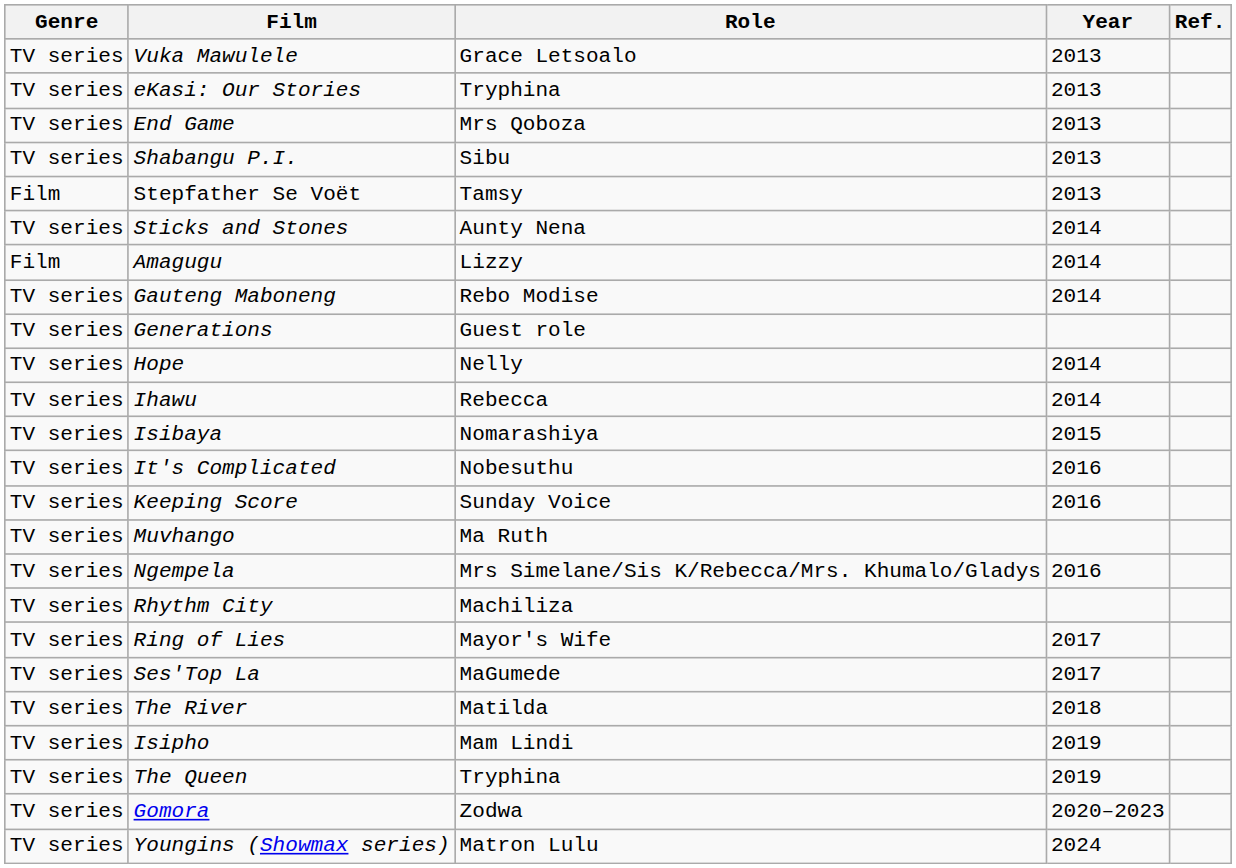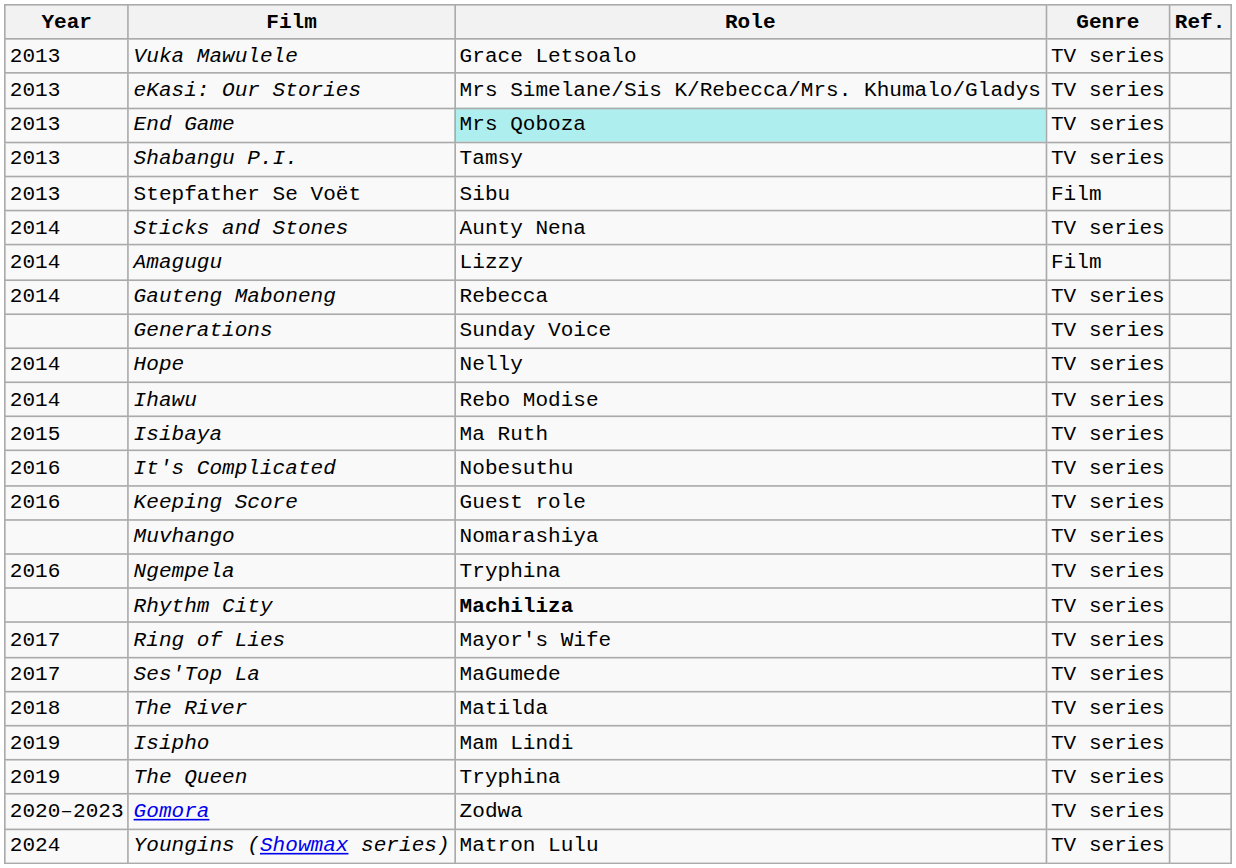columns swapped: Year <-> Genre
eKasi: Our Stories | Role: Tryphina -> Mrs Simelane/Sis K/Rebecca/Mrs. Khumalo/Gladys
End Game | Role: no background -> paleturquoise background
Shabangu P.I. | Role: Sibu -> Tamsy
Stepfather Se Voët | Role: Tamsy -> Sibu
Gauteng Maboneng | Role: Rebo Modise -> Rebecca
Generations | Role: Guest role -> Sunday Voice
Ihawu | Role: Rebecca -> Rebo Modise
Isibaya | Role: Nomarashiya -> Ma Ruth
Keeping Score | Role: Sunday Voice -> Guest role
Muvhango | Role: Ma Ruth -> Nomarashiya
Ngempela | Role: Mrs Simelane/Sis K/Rebecca/Mrs. Khumalo/Gladys -> Tryphina
Rhythm City | Role: normal -> bold
